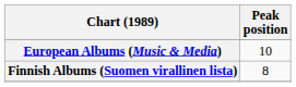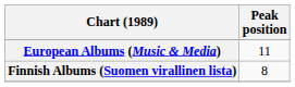European Albums (Music & Media) | Peak position: 10 -> 11
